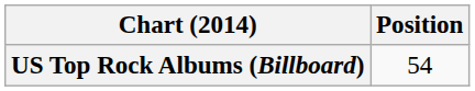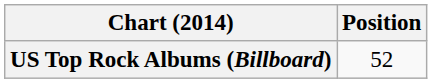US Top Rock Albums (Billboard) | Position: 54 -> 52
